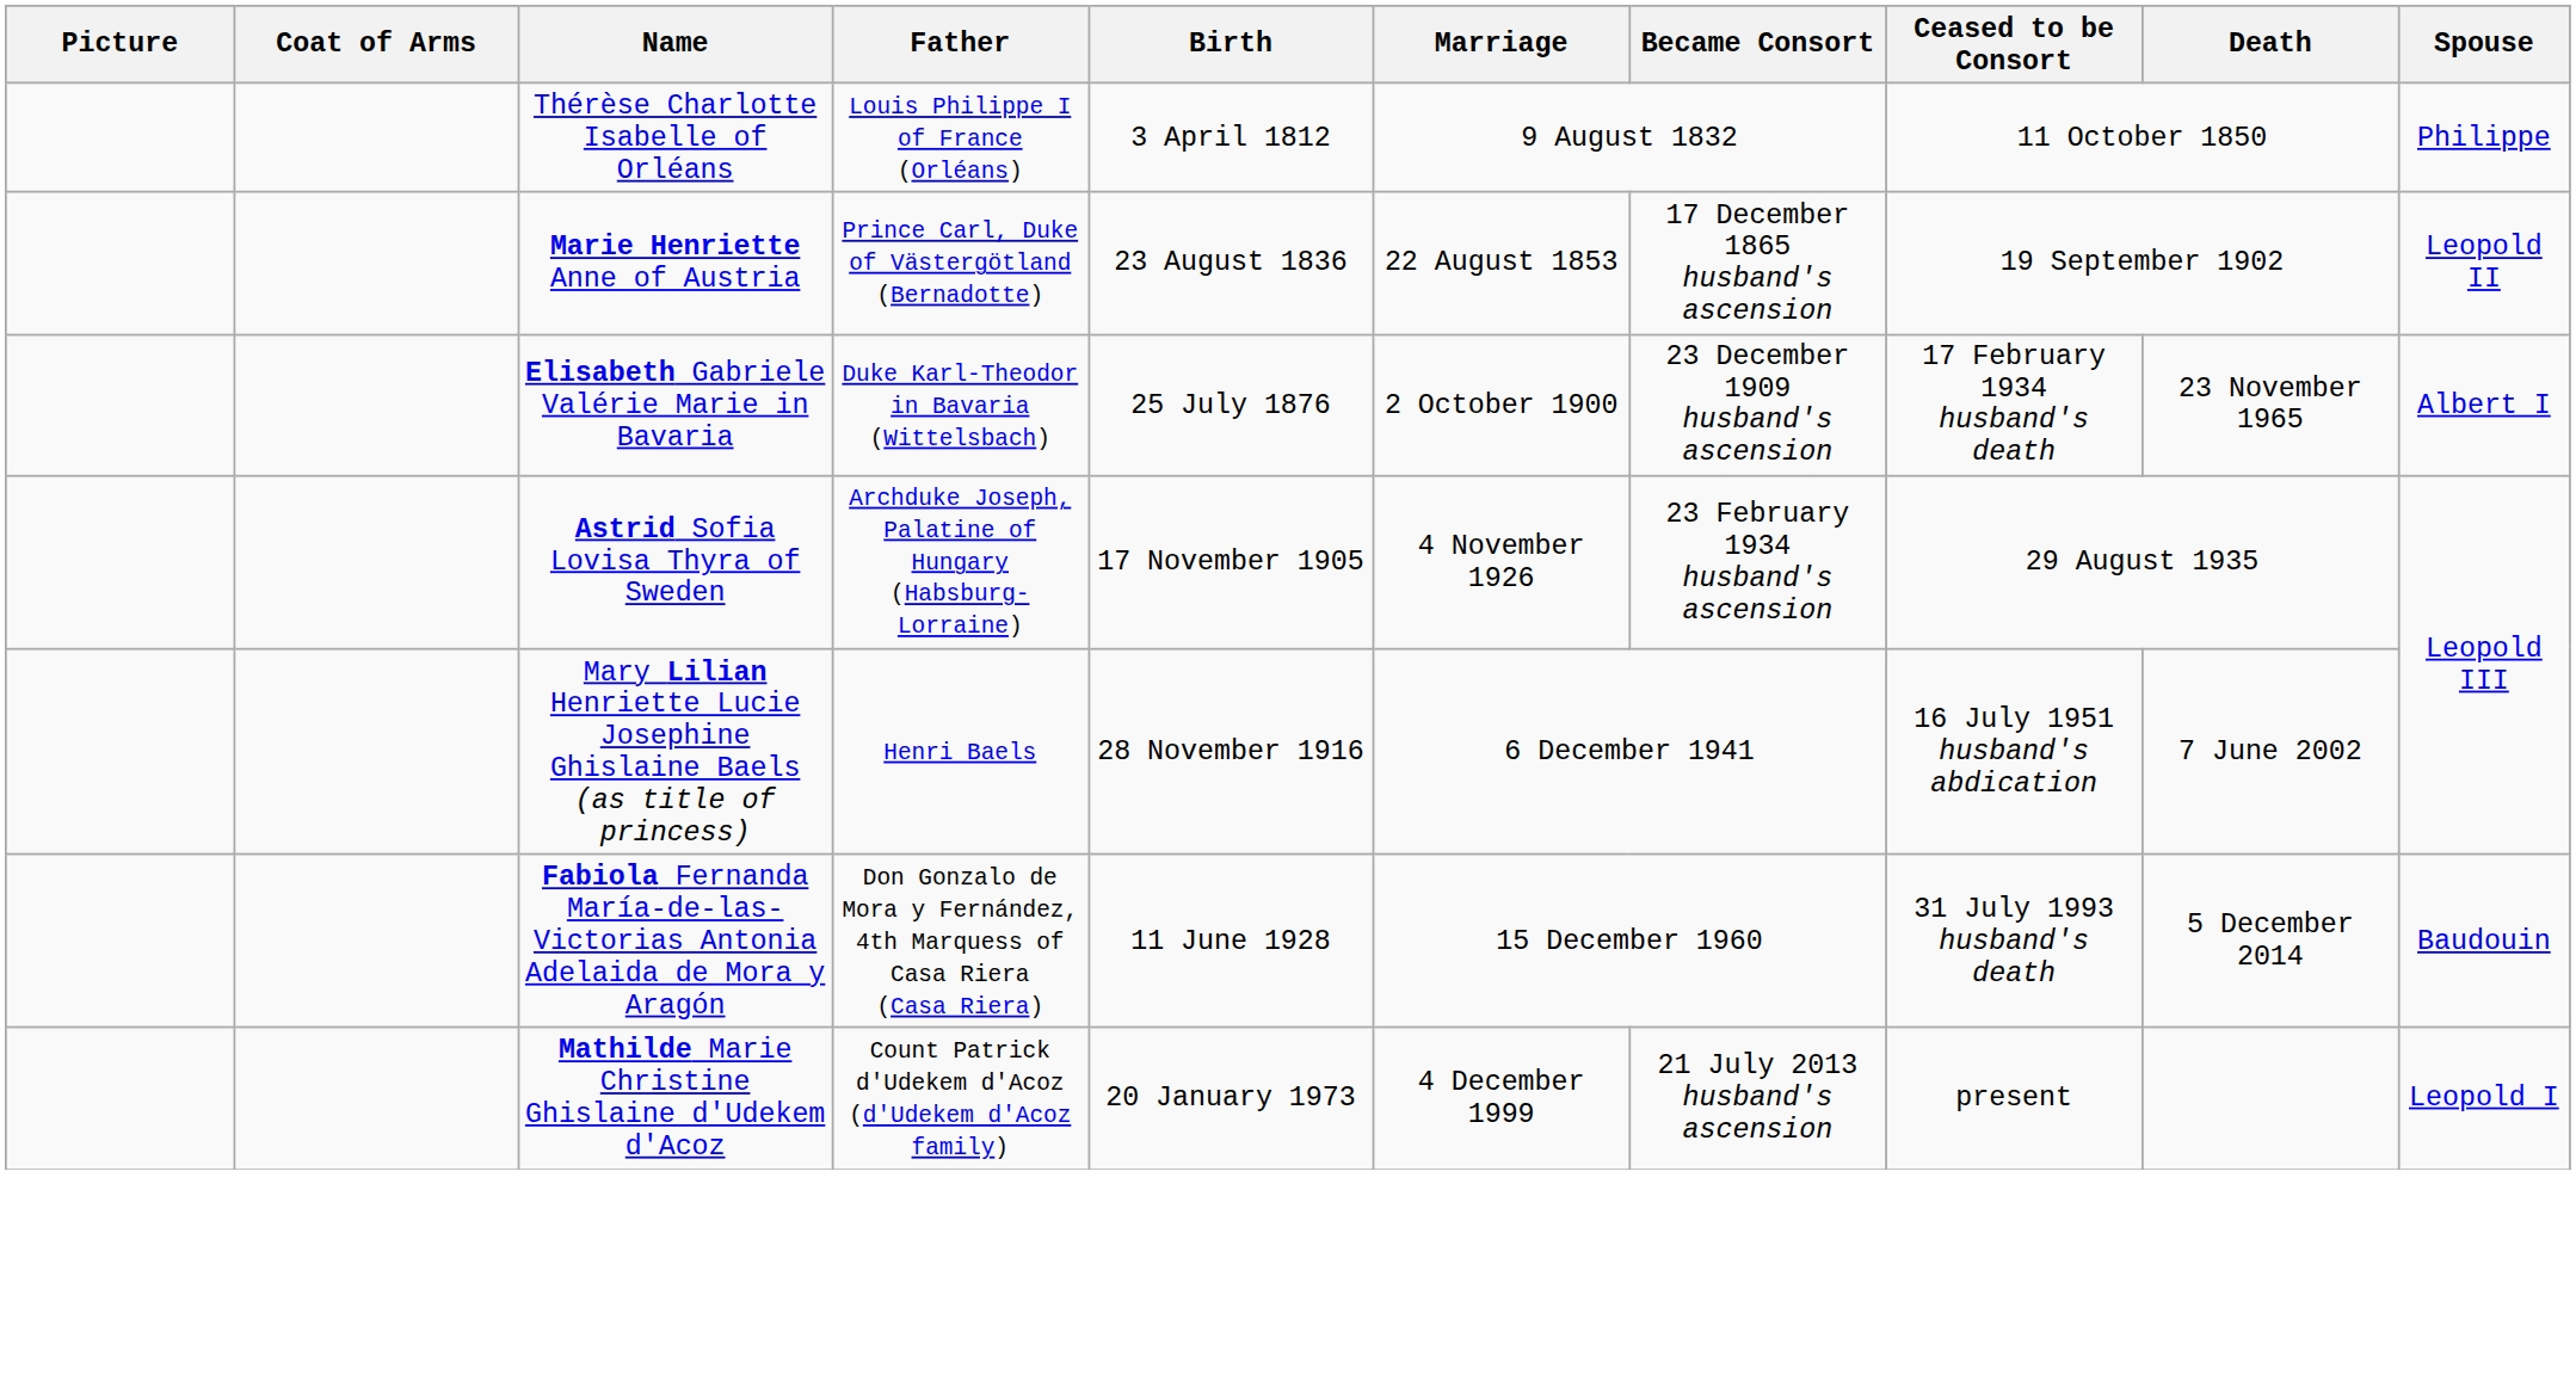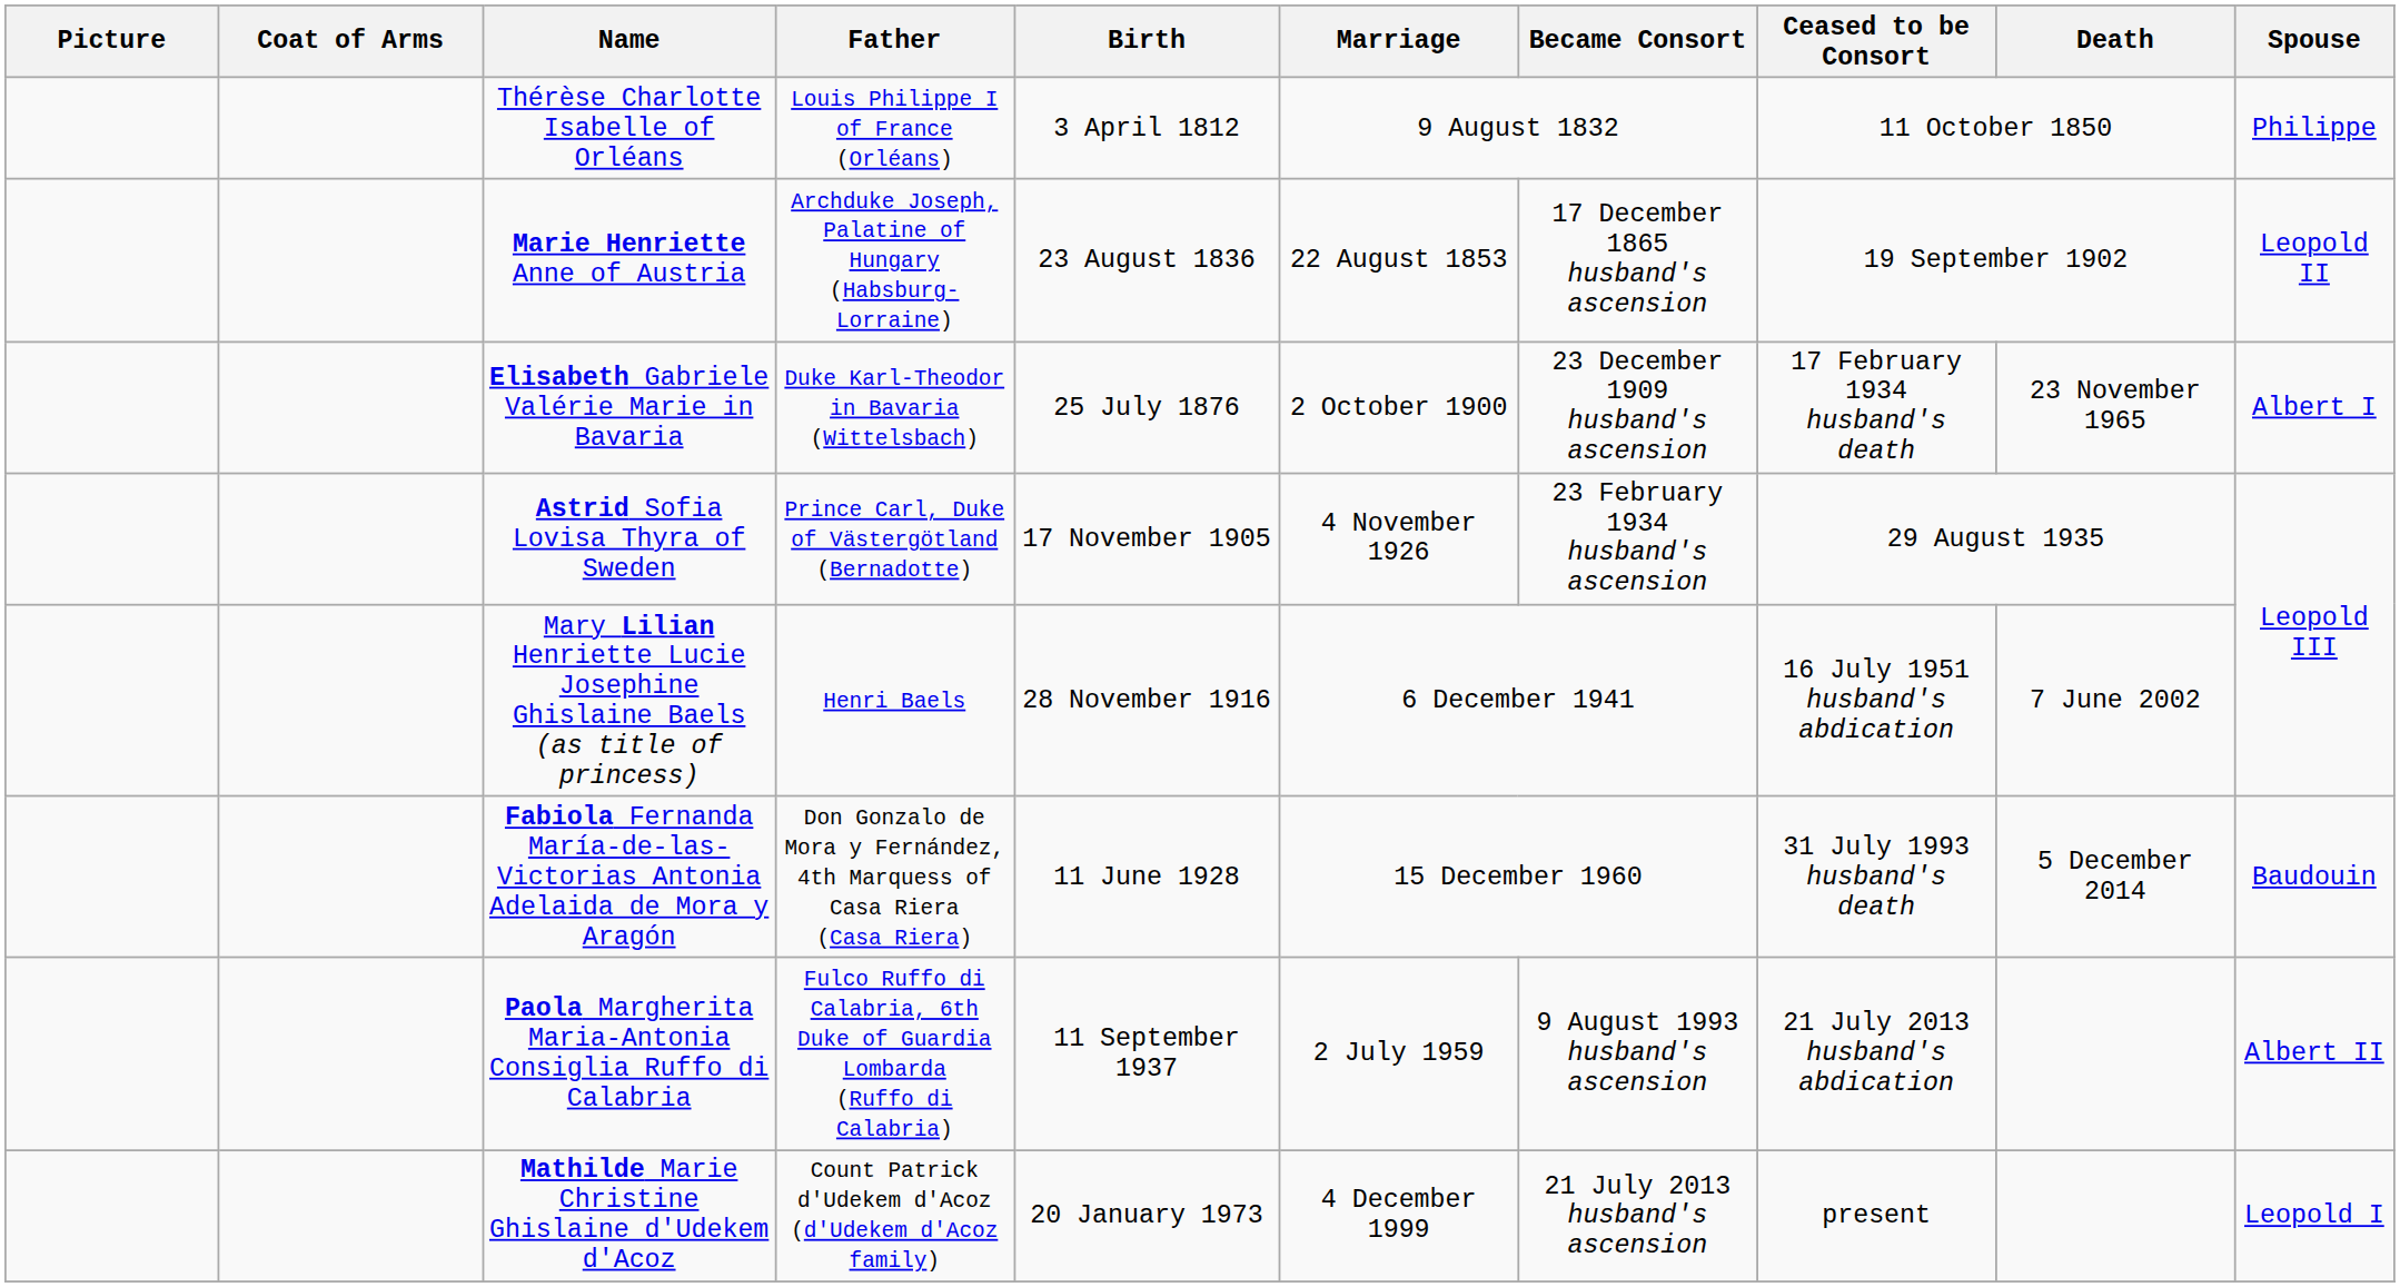Marie Henriette Anne of Austria | Father: Prince Carl, Duke of Västergötland (Bernadotte) -> Archduke Joseph, Palatine of Hungary (Habsburg-Lorraine)
Astrid Sofia Lovisa Thyra of Sweden | Father: Archduke Joseph, Palatine of Hungary (Habsburg-Lorraine) -> Prince Carl, Duke of Västergötland (Bernadotte)
+ row: Paola Margherita Maria-Antonia Consiglia Ruffo di Calabria | Fulco Ruffo di Calabria, 6th Duke of Guardia Lombarda (Ruffo di Calabria) | 11 September 1937 | 2 July 1959 | 9 August 1993 husband's ascension | 21 July 2013 husband's abdication | Albert II
